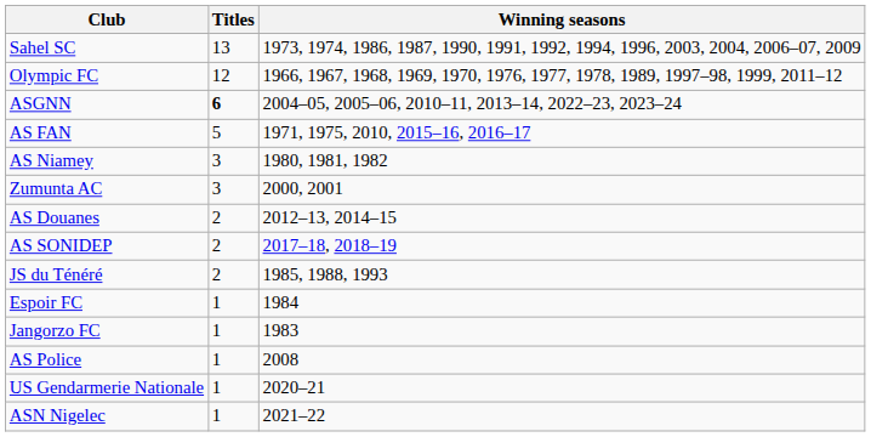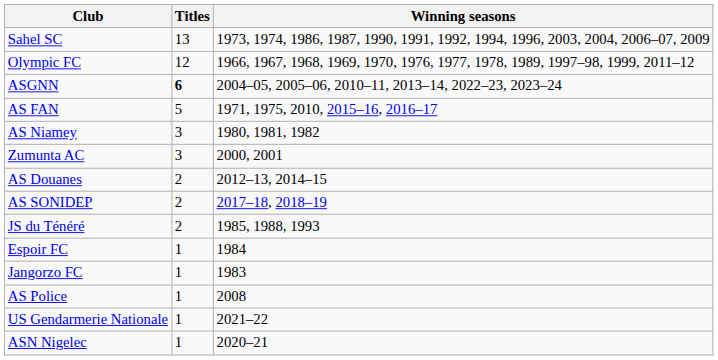US Gendarmerie Nationale | Winning seasons: 2020–21 -> 2021–22
ASN Nigelec | Winning seasons: 2021–22 -> 2020–21
